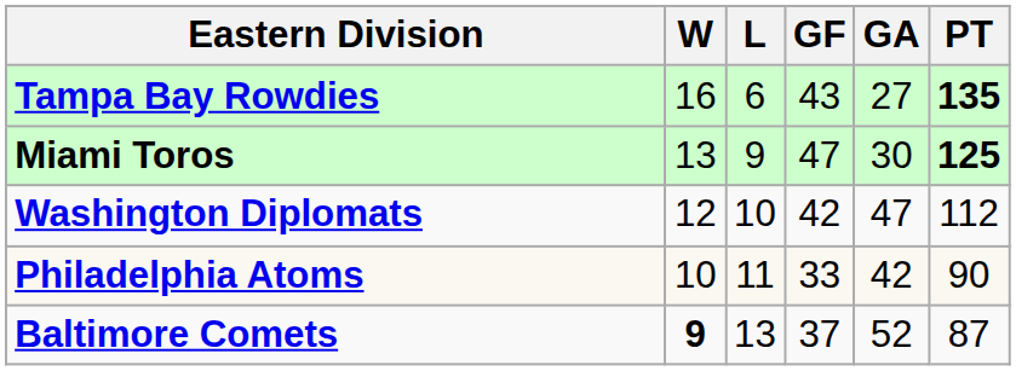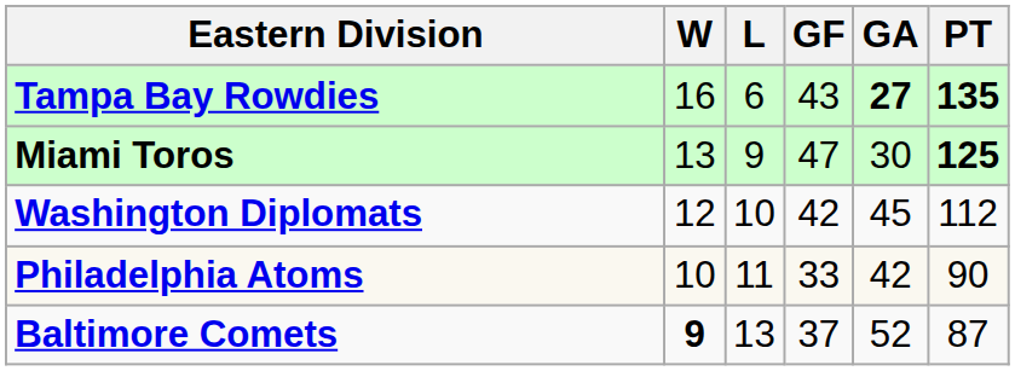Tampa Bay Rowdies | GA: normal -> bold
Washington Diplomats | GA: 47 -> 45
